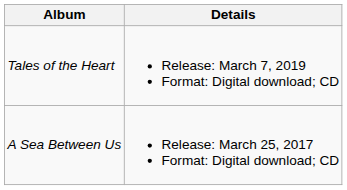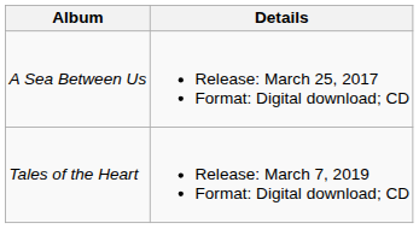rows swapped: A Sea Between Us <-> Tales of the Heart
